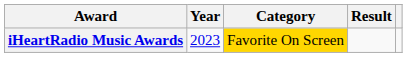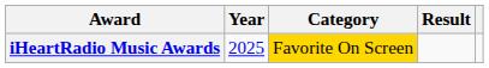iHeartRadio Music Awards | Year: 2023 -> 2025
